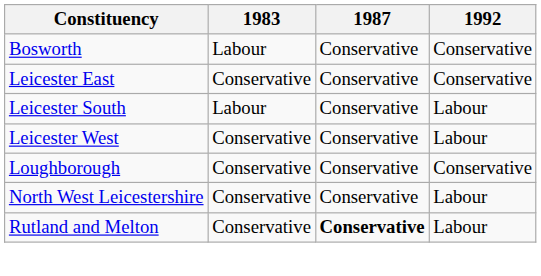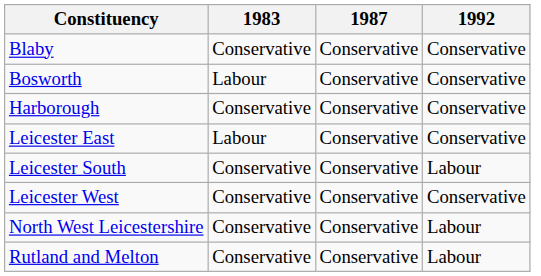+ row: Blaby | Conservative | Conservative | Conservative
+ row: Harborough | Conservative | Conservative | Conservative
Leicester East | 1983: Conservative -> Labour
Leicester South | 1983: Labour -> Conservative
Leicester West | 1992: Labour -> Conservative
- row: Loughborough | Conservative | Conservative | Conservative
Rutland and Melton | 1987: bold -> normal
